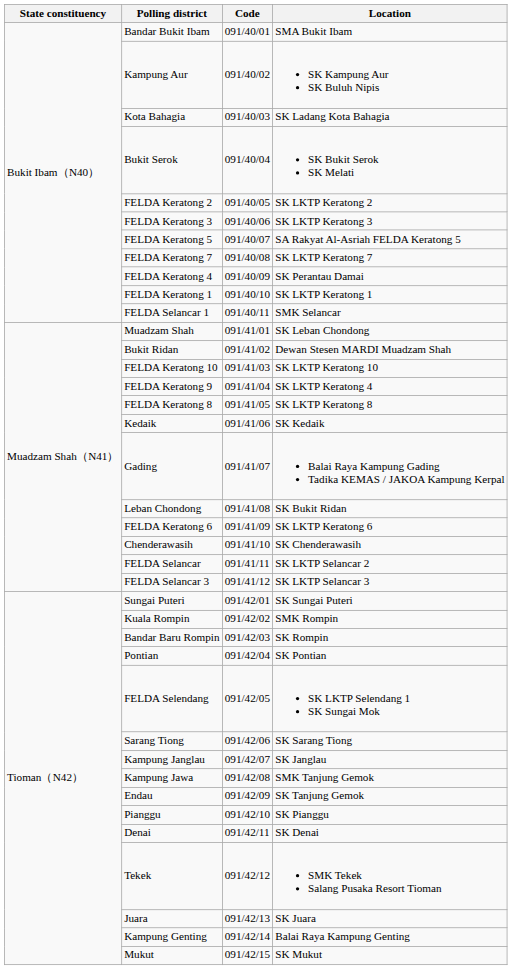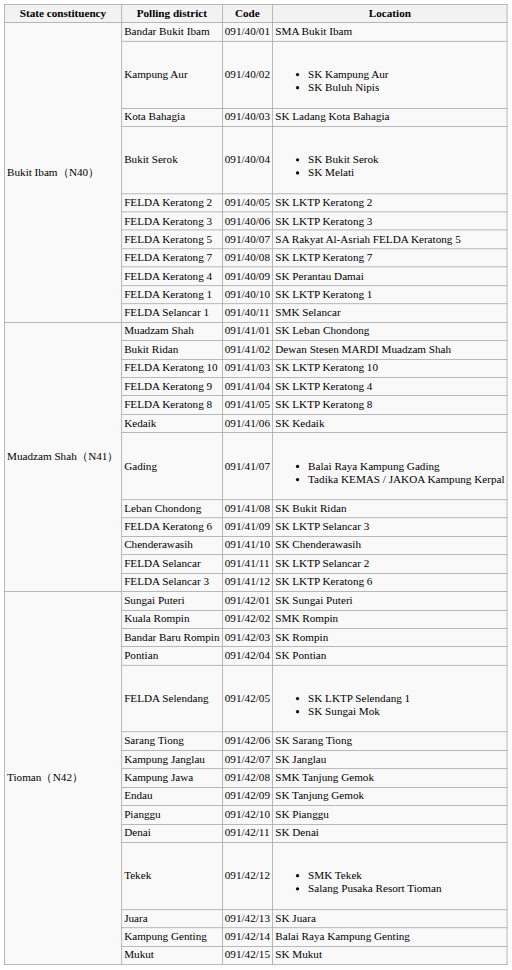FELDA Keratong 6 | Location: SK LKTP Keratong 6 -> SK LKTP Selancar 3
FELDA Selancar 3 | Location: SK LKTP Selancar 3 -> SK LKTP Keratong 6
